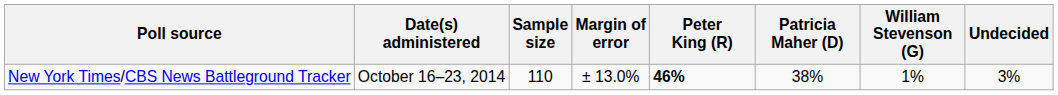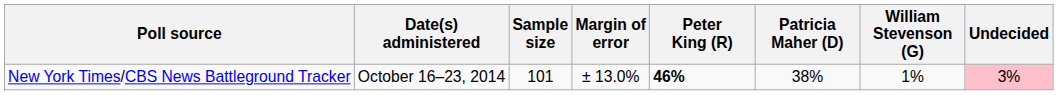New York Times/CBS News Battleground Tracker | Sample size: 110 -> 101
New York Times/CBS News Battleground Tracker | Undecided: no background -> pink background
